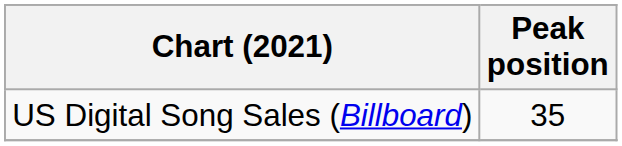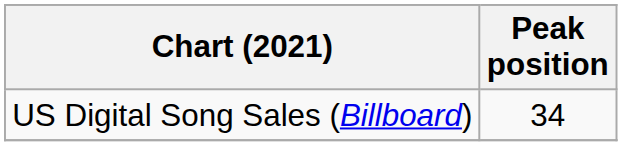US Digital Song Sales (Billboard) | Peak position: 35 -> 34
